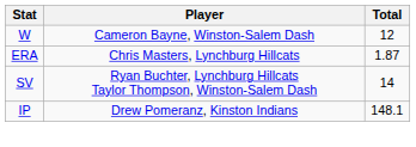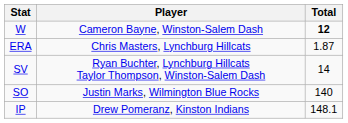W | Total: normal -> bold
+ row: SO | Justin Marks, Wilmington Blue Rocks | 140
